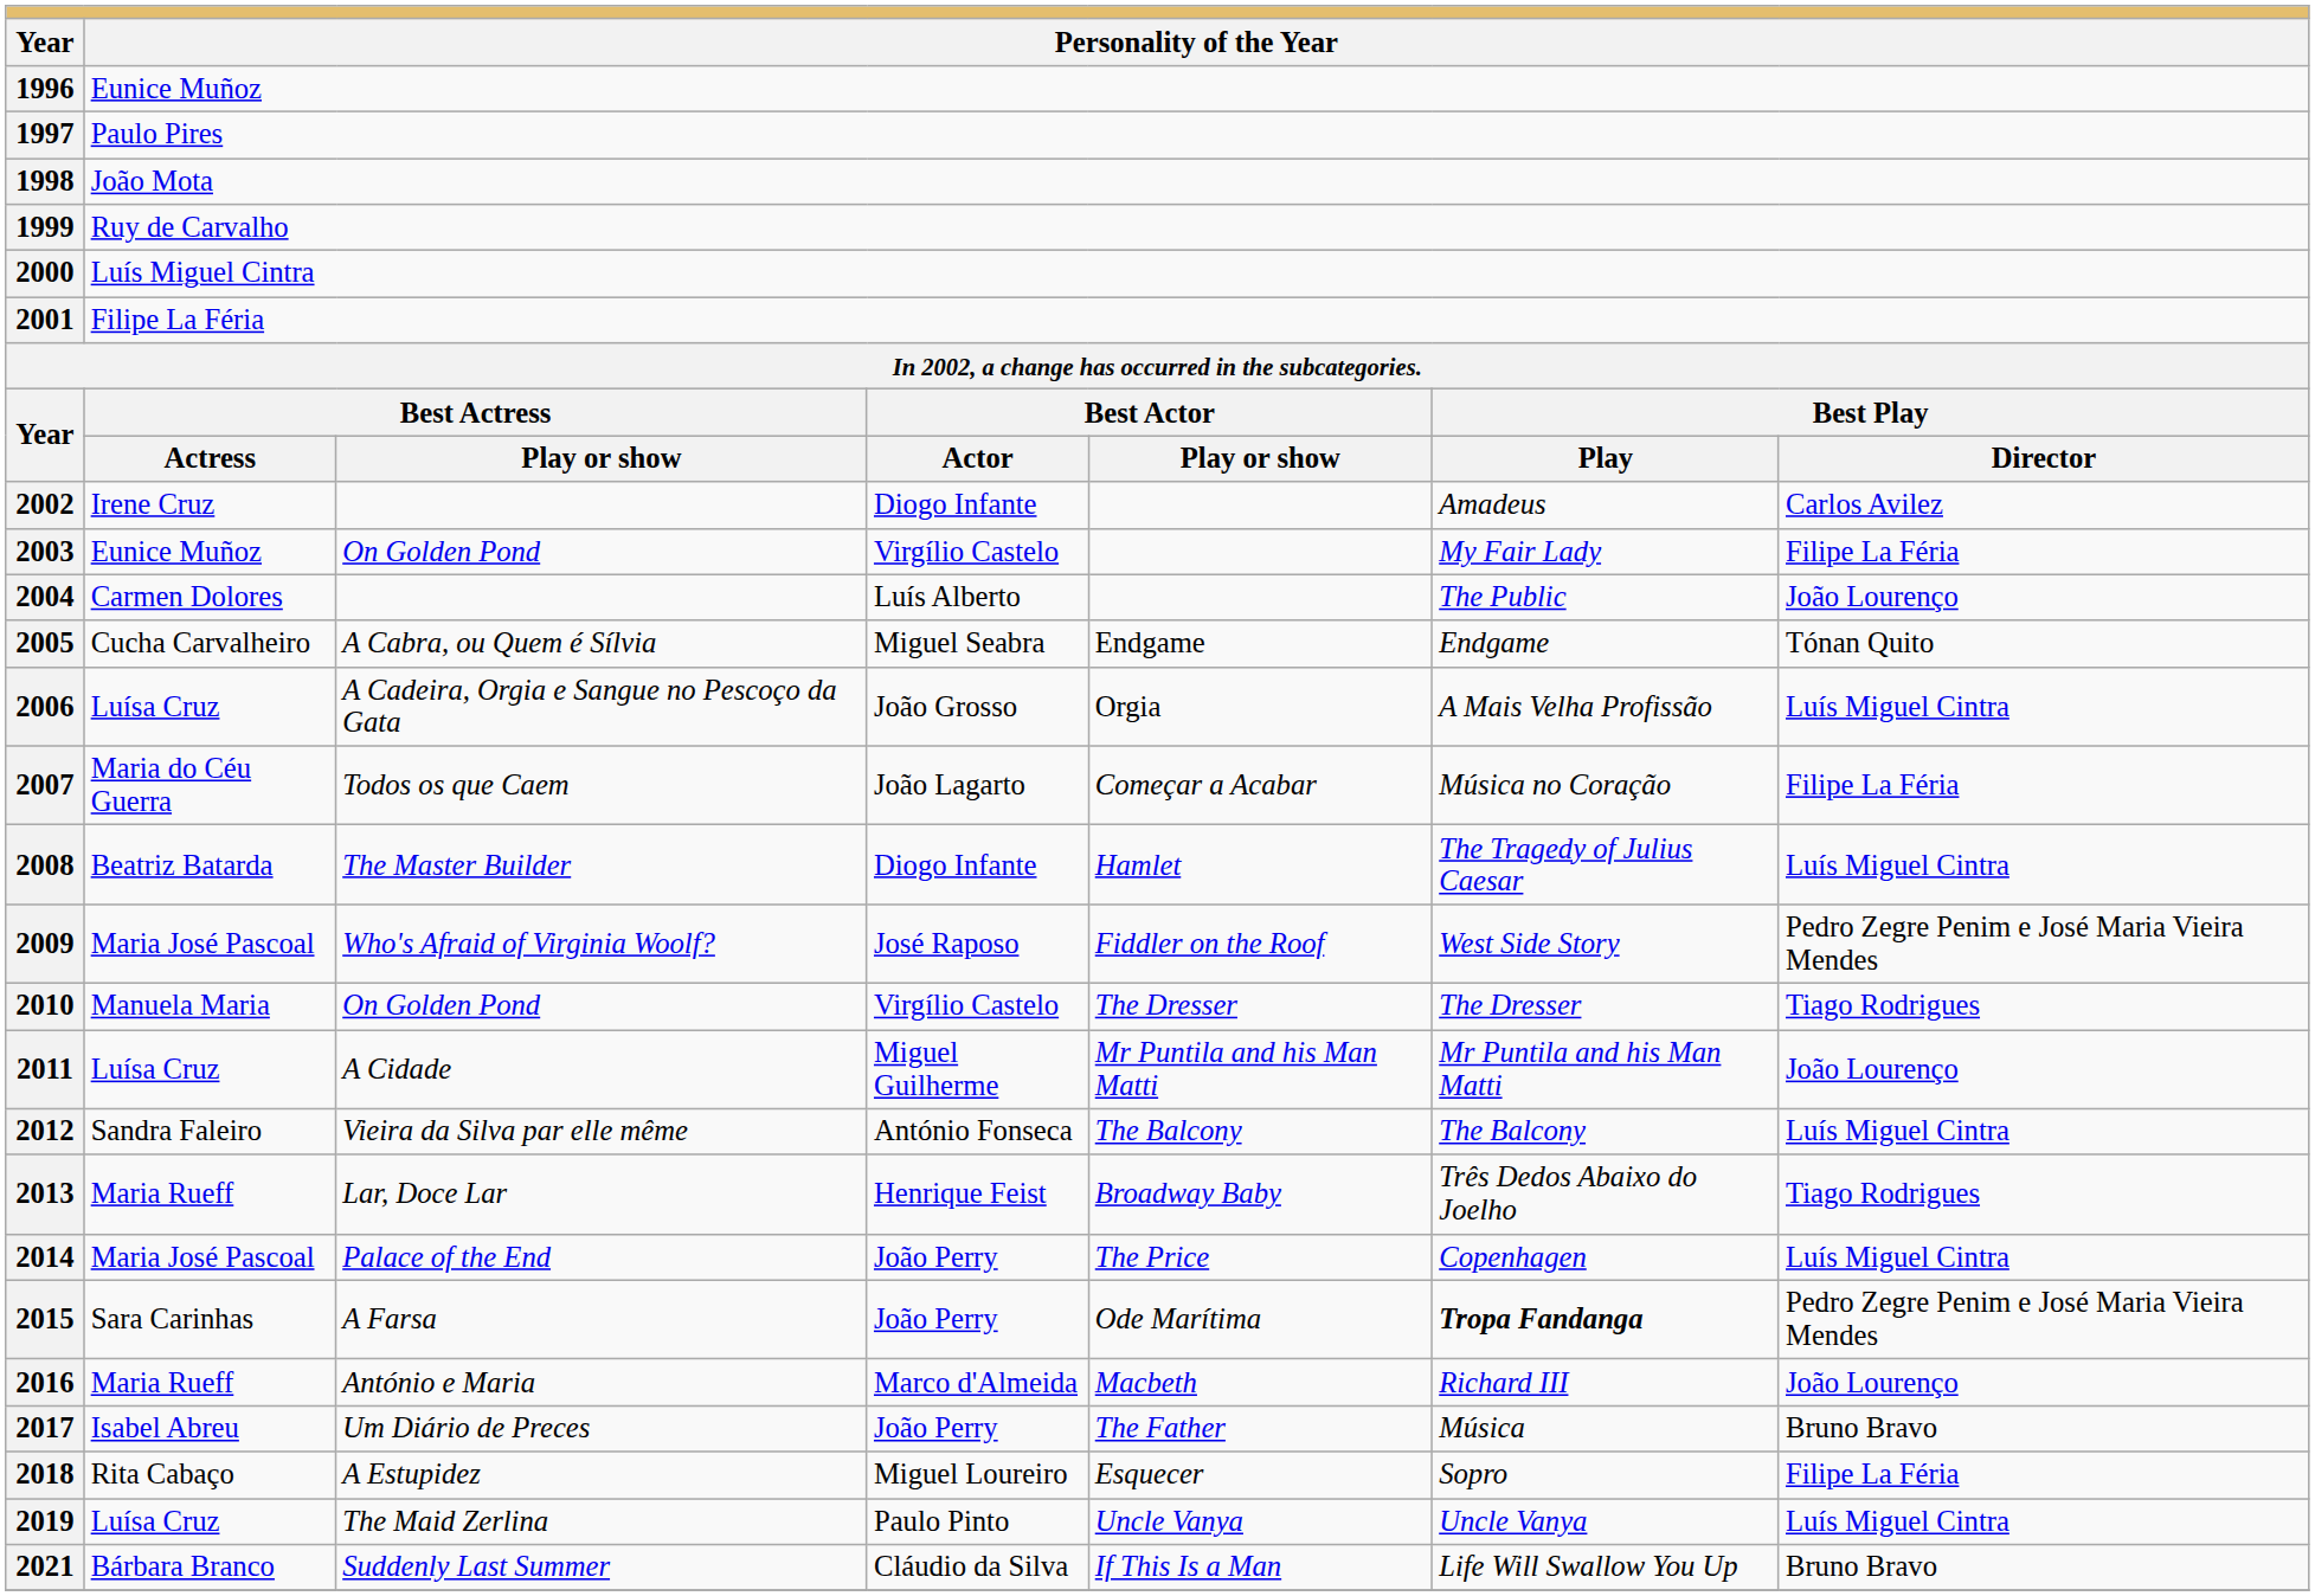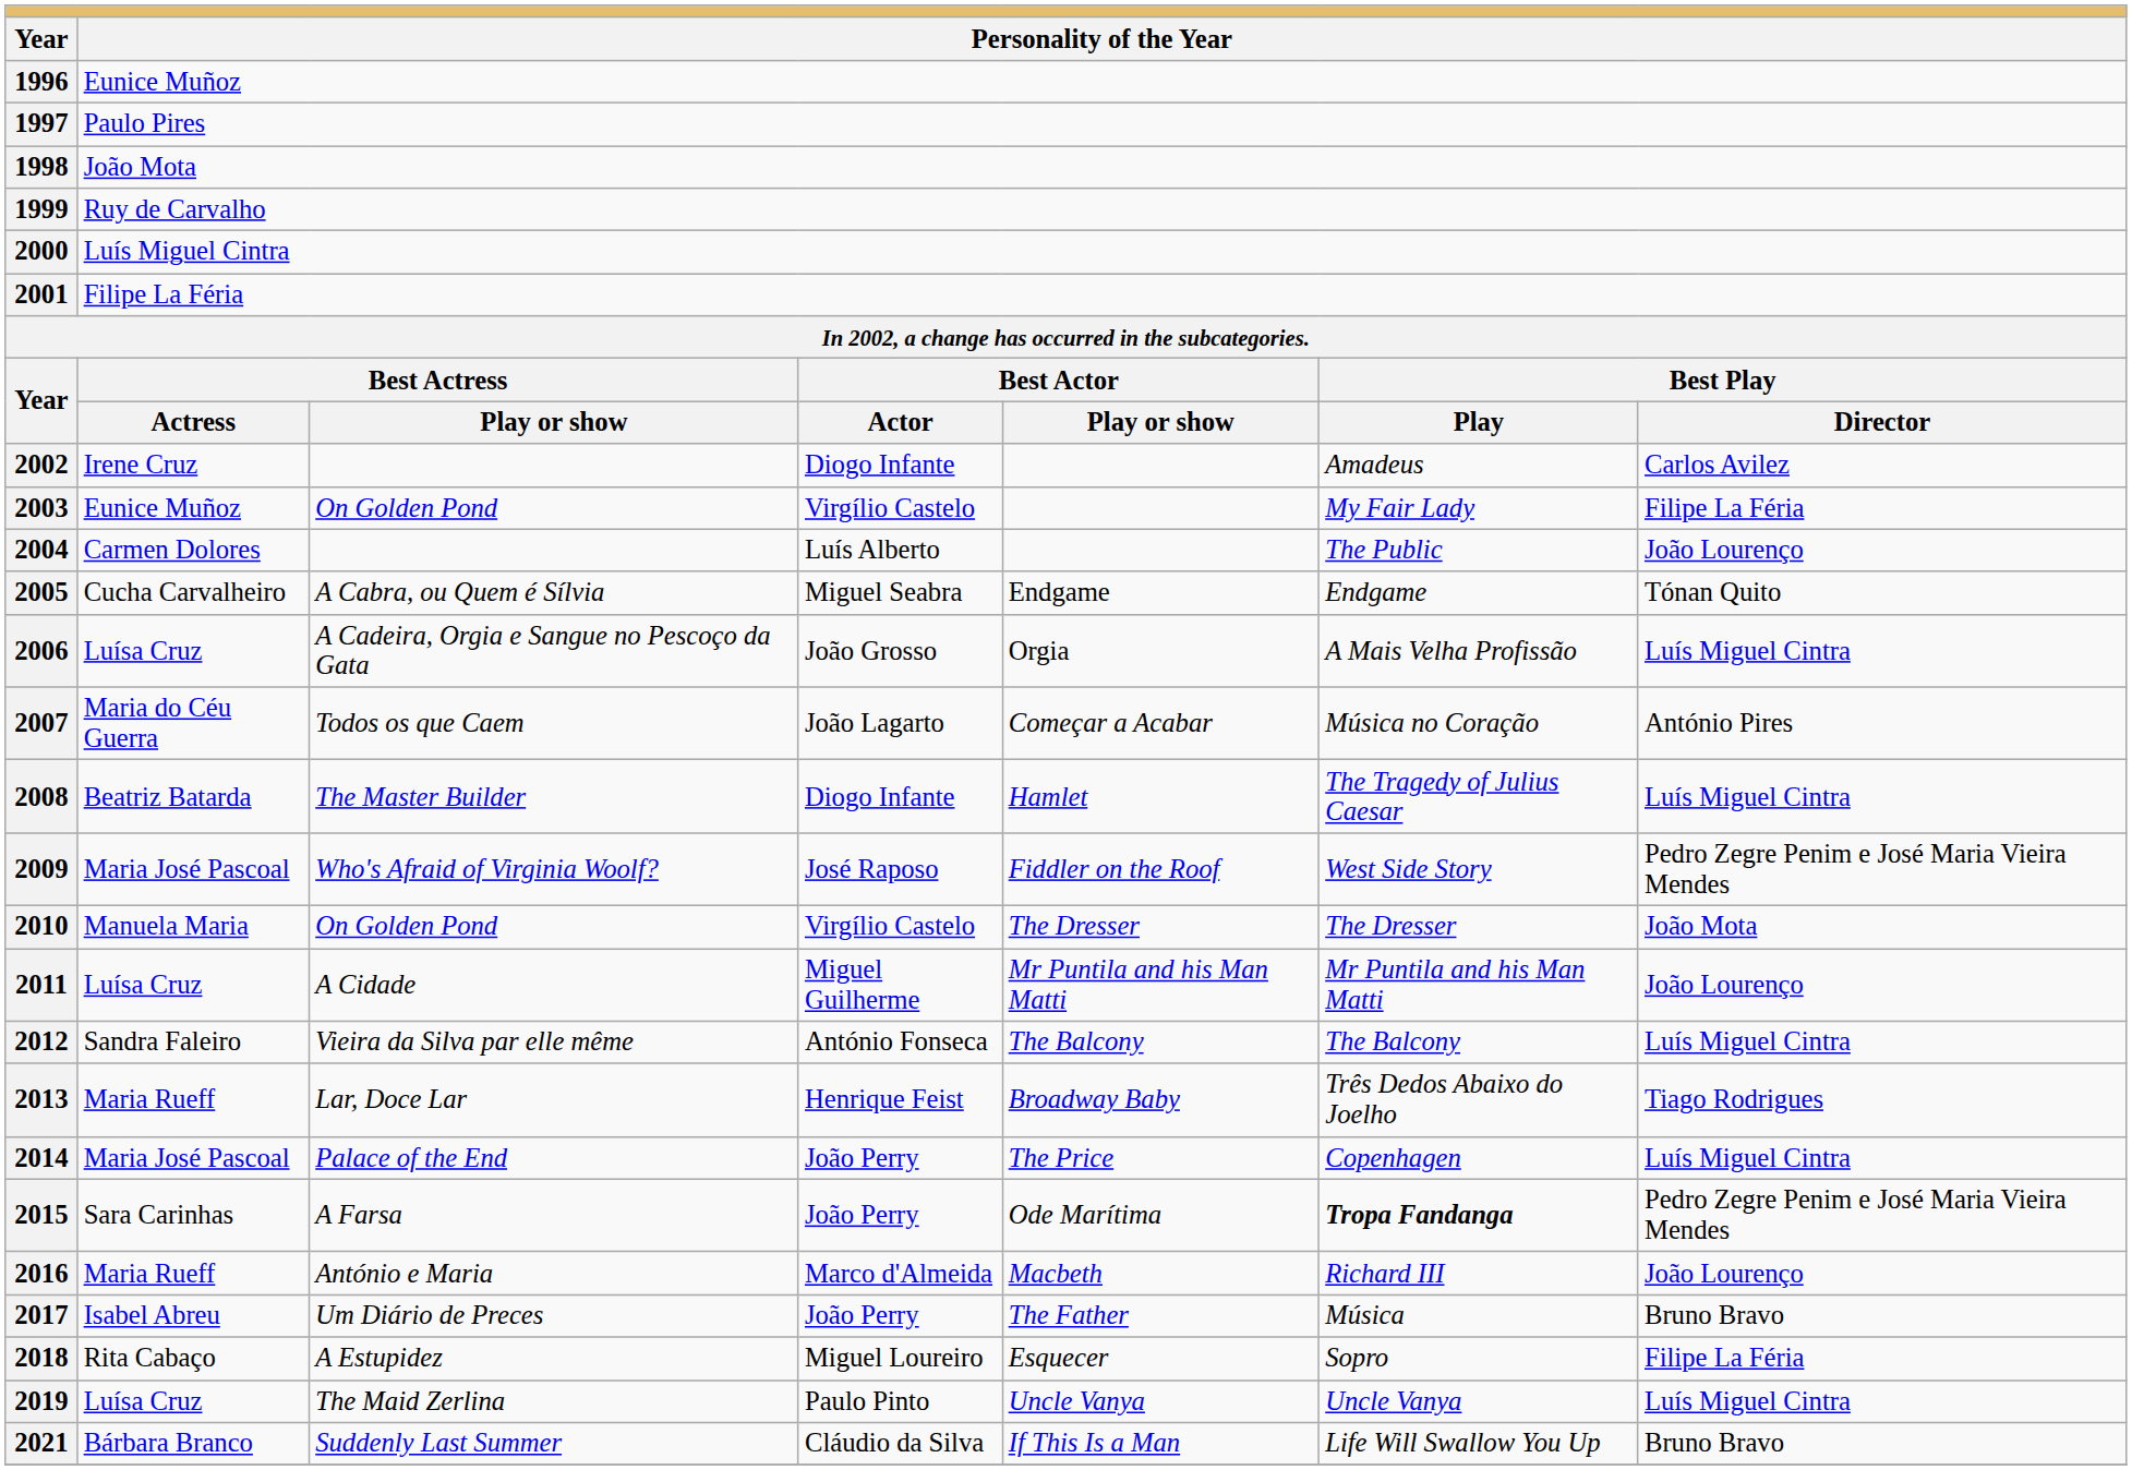2007 | column 7: Filipe La Féria -> António Pires
2010 | column 7: Tiago Rodrigues -> João Mota
